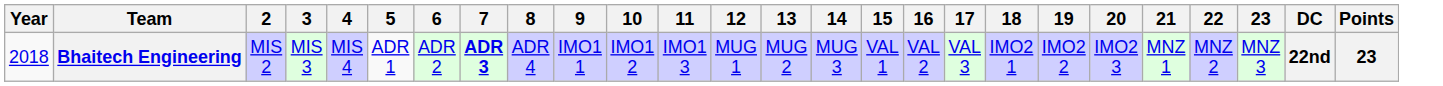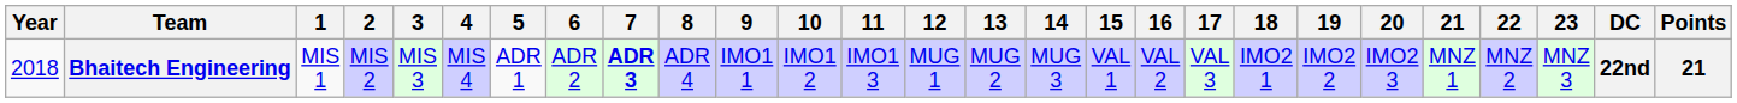+ column: 1 | MIS 1
Bhaitech Engineering | Points: 23 -> 21
